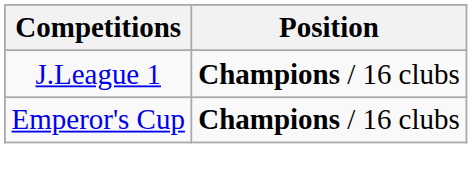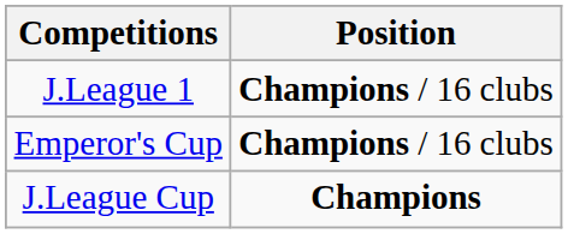+ row: J.League Cup | Champions
